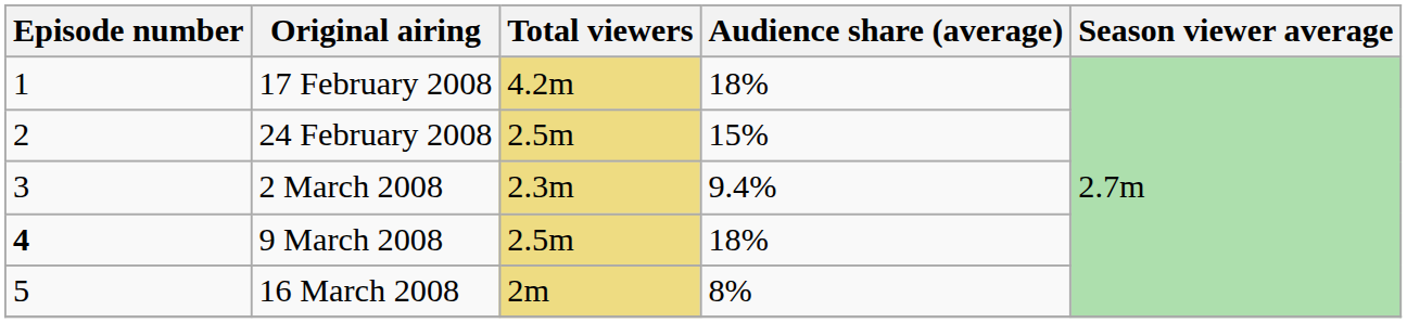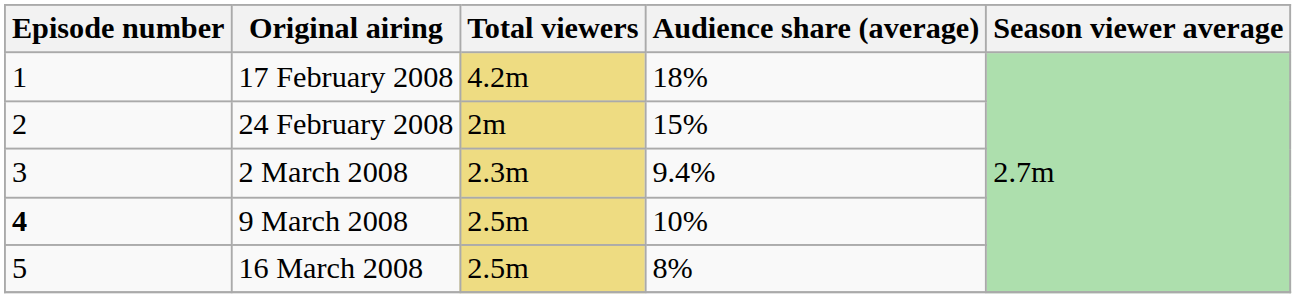24 February 2008 | Total viewers: 2.5m -> 2m
9 March 2008 | Audience share (average): 18% -> 10%
16 March 2008 | Total viewers: 2m -> 2.5m
